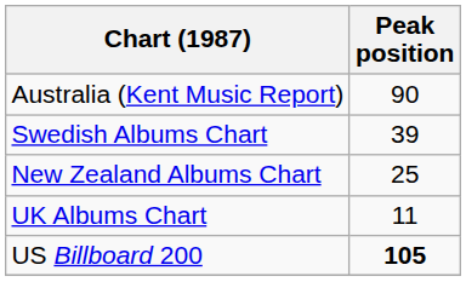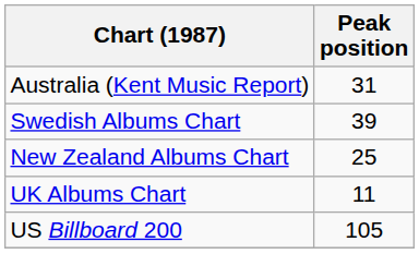Australia (Kent Music Report) | Peak position: 90 -> 31
US Billboard 200 | Peak position: bold -> normal
